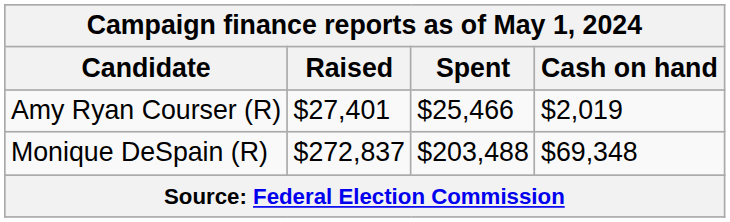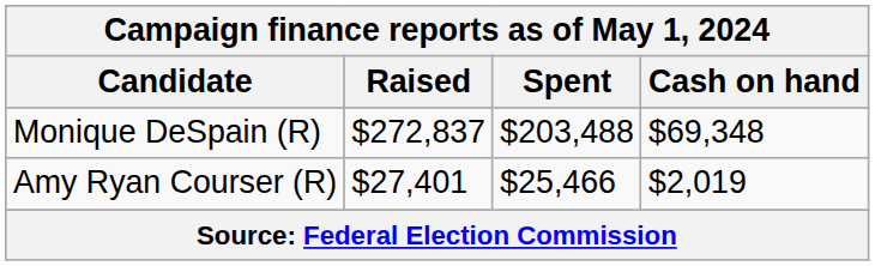rows swapped: Monique DeSpain (R) <-> Amy Ryan Courser (R)
